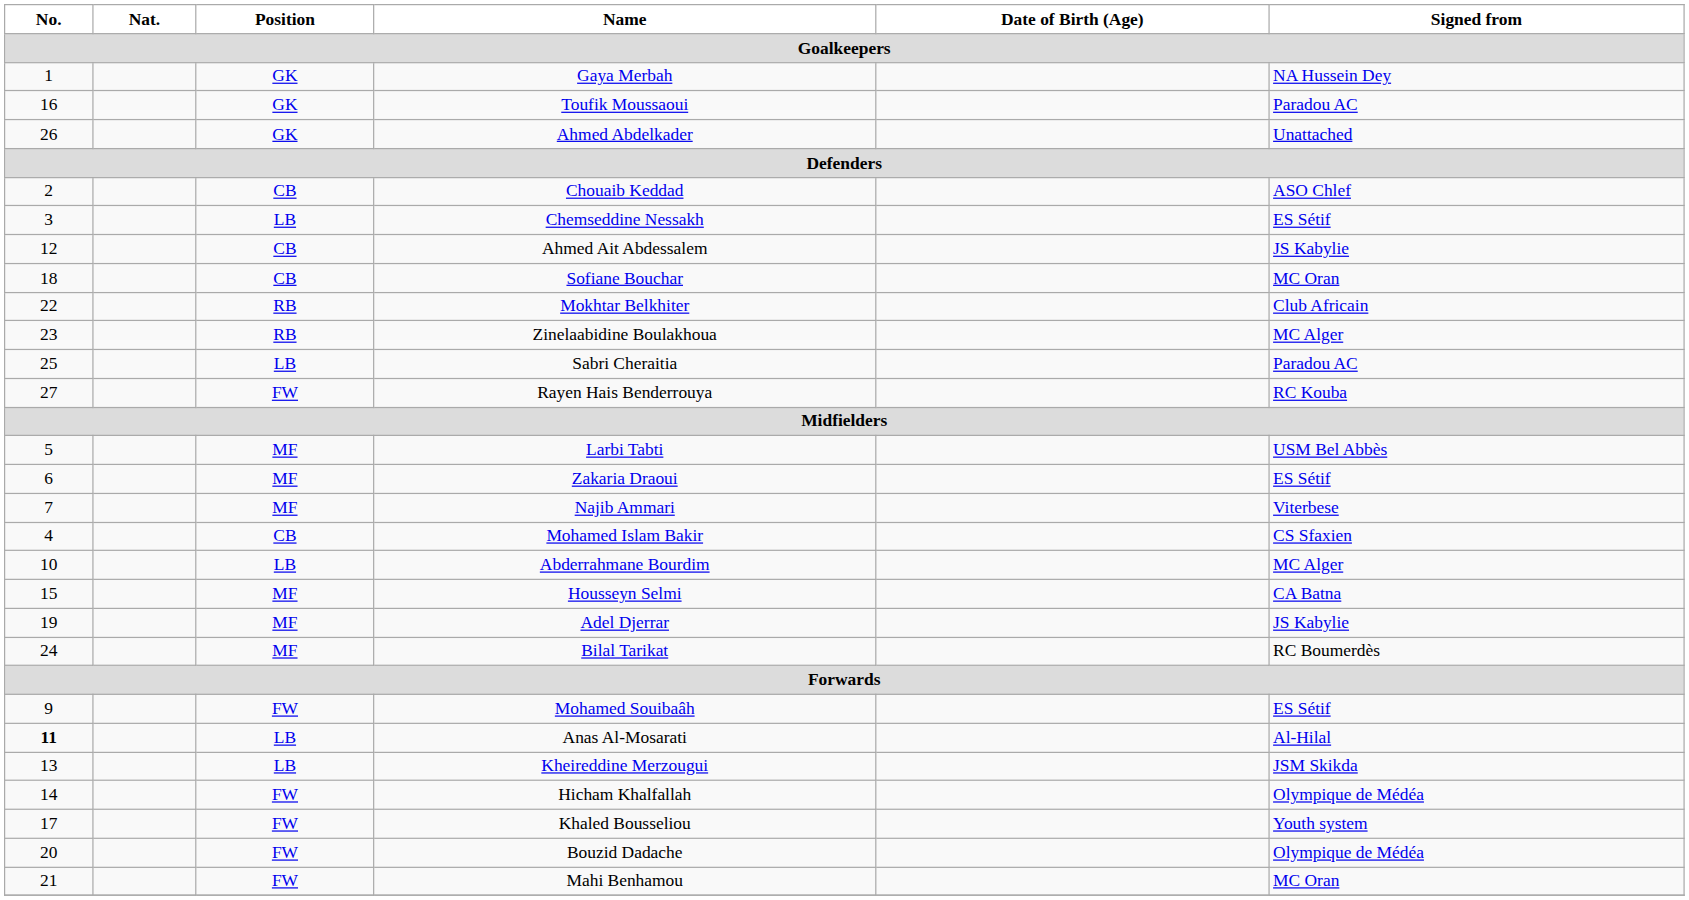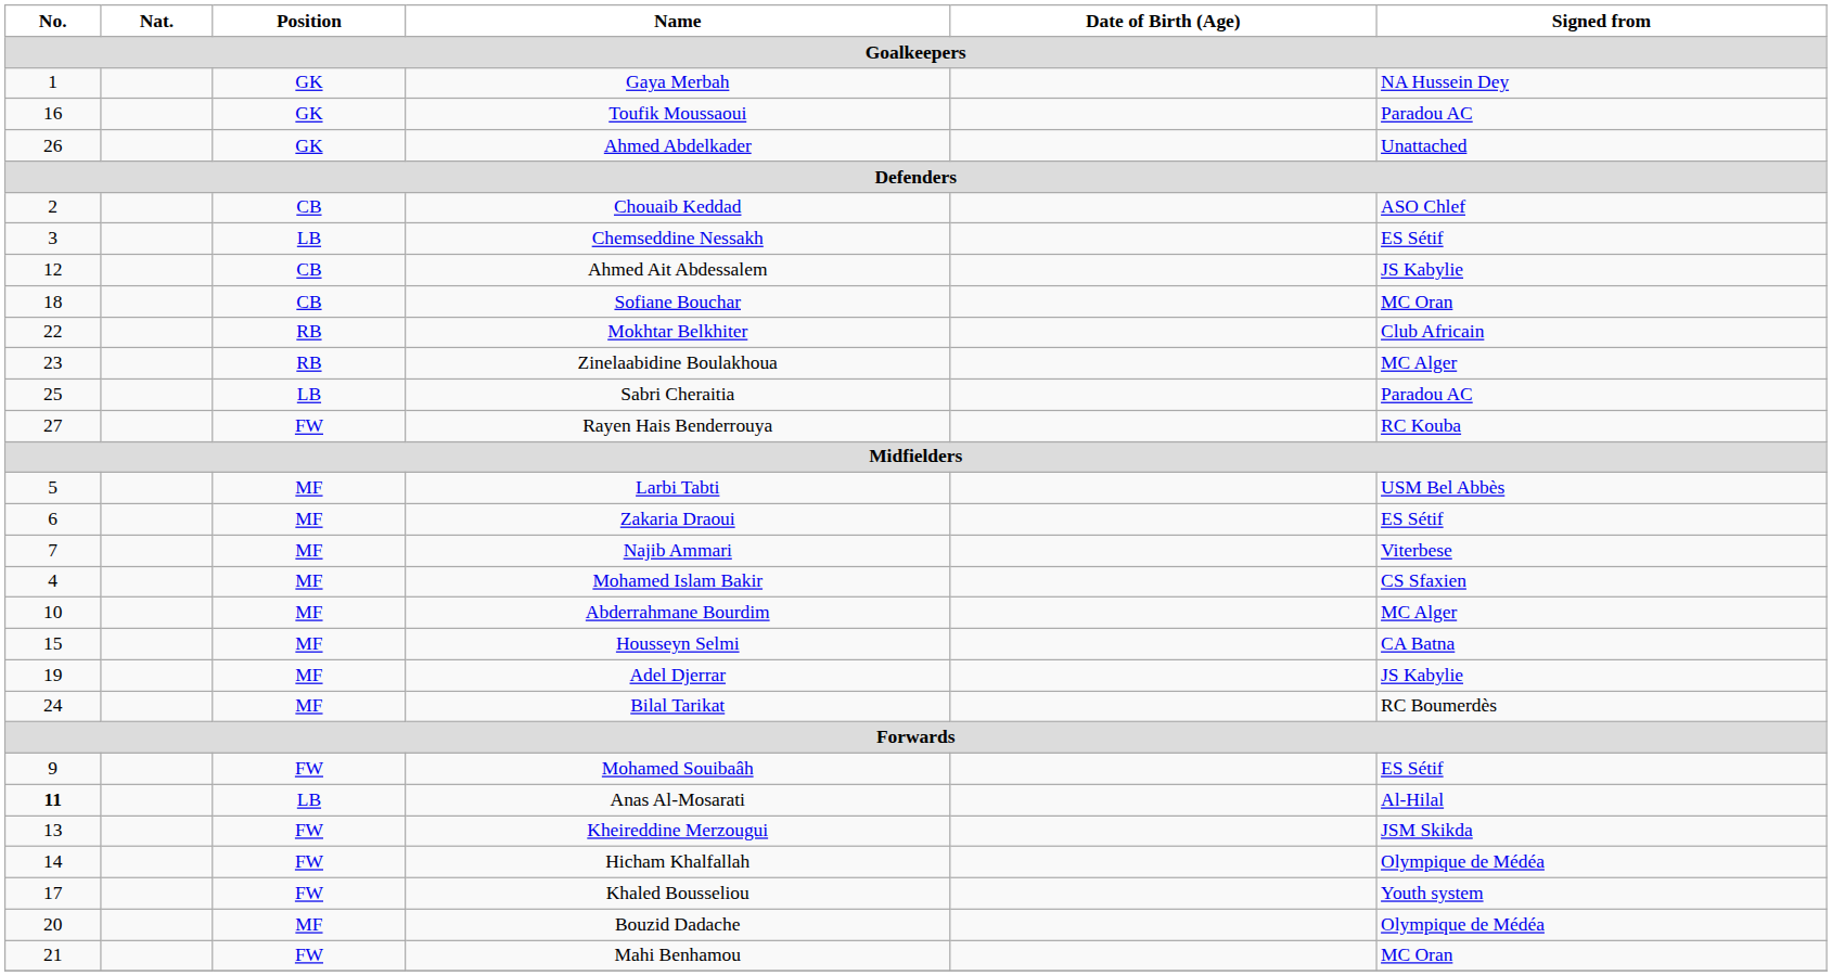Mohamed Islam Bakir | Position: CB -> MF
Abderrahmane Bourdim | Position: LB -> MF
Kheireddine Merzougui | Position: LB -> FW
Bouzid Dadache | Position: FW -> MF
